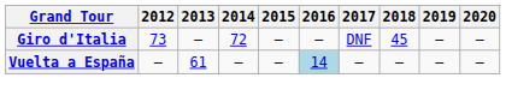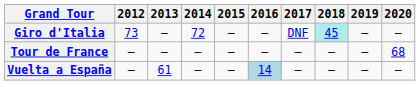Giro d'Italia | 2018: no background -> paleturquoise background
+ row: Tour de France | — | — | — | — | — | — | — | — | 68
